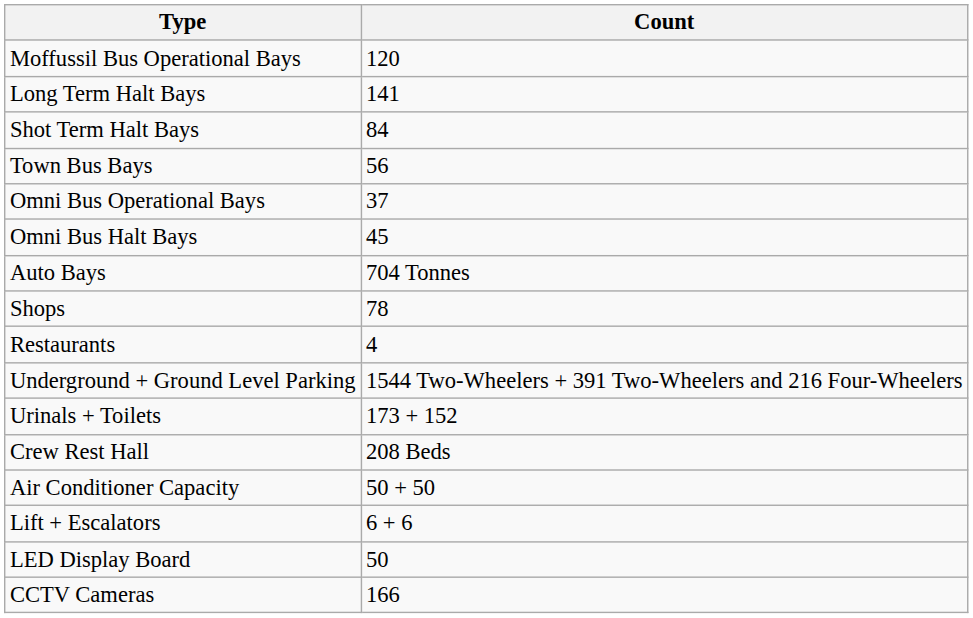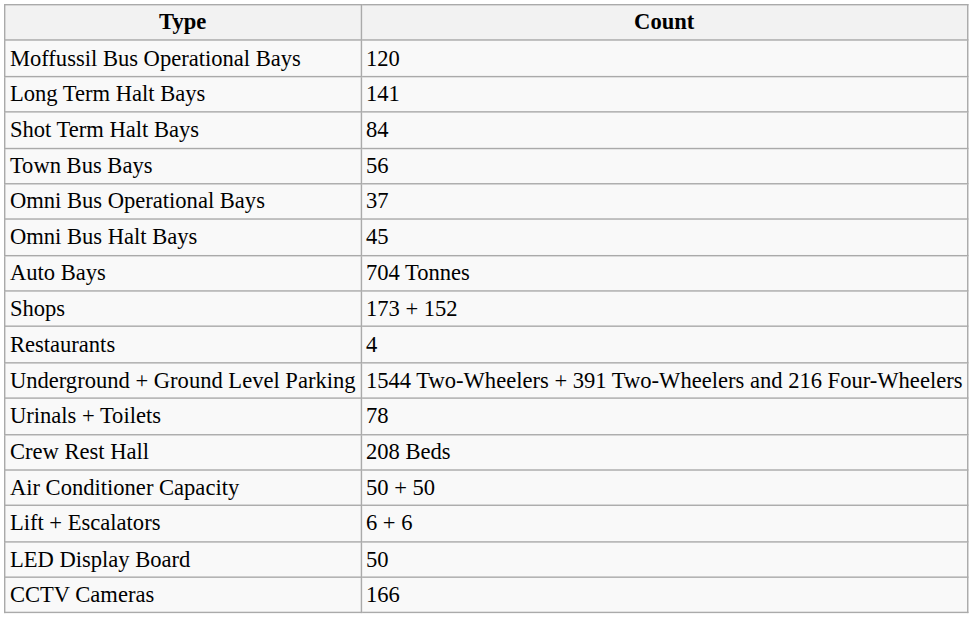Shops | Count: 78 -> 173 + 152
Urinals + Toilets | Count: 173 + 152 -> 78
